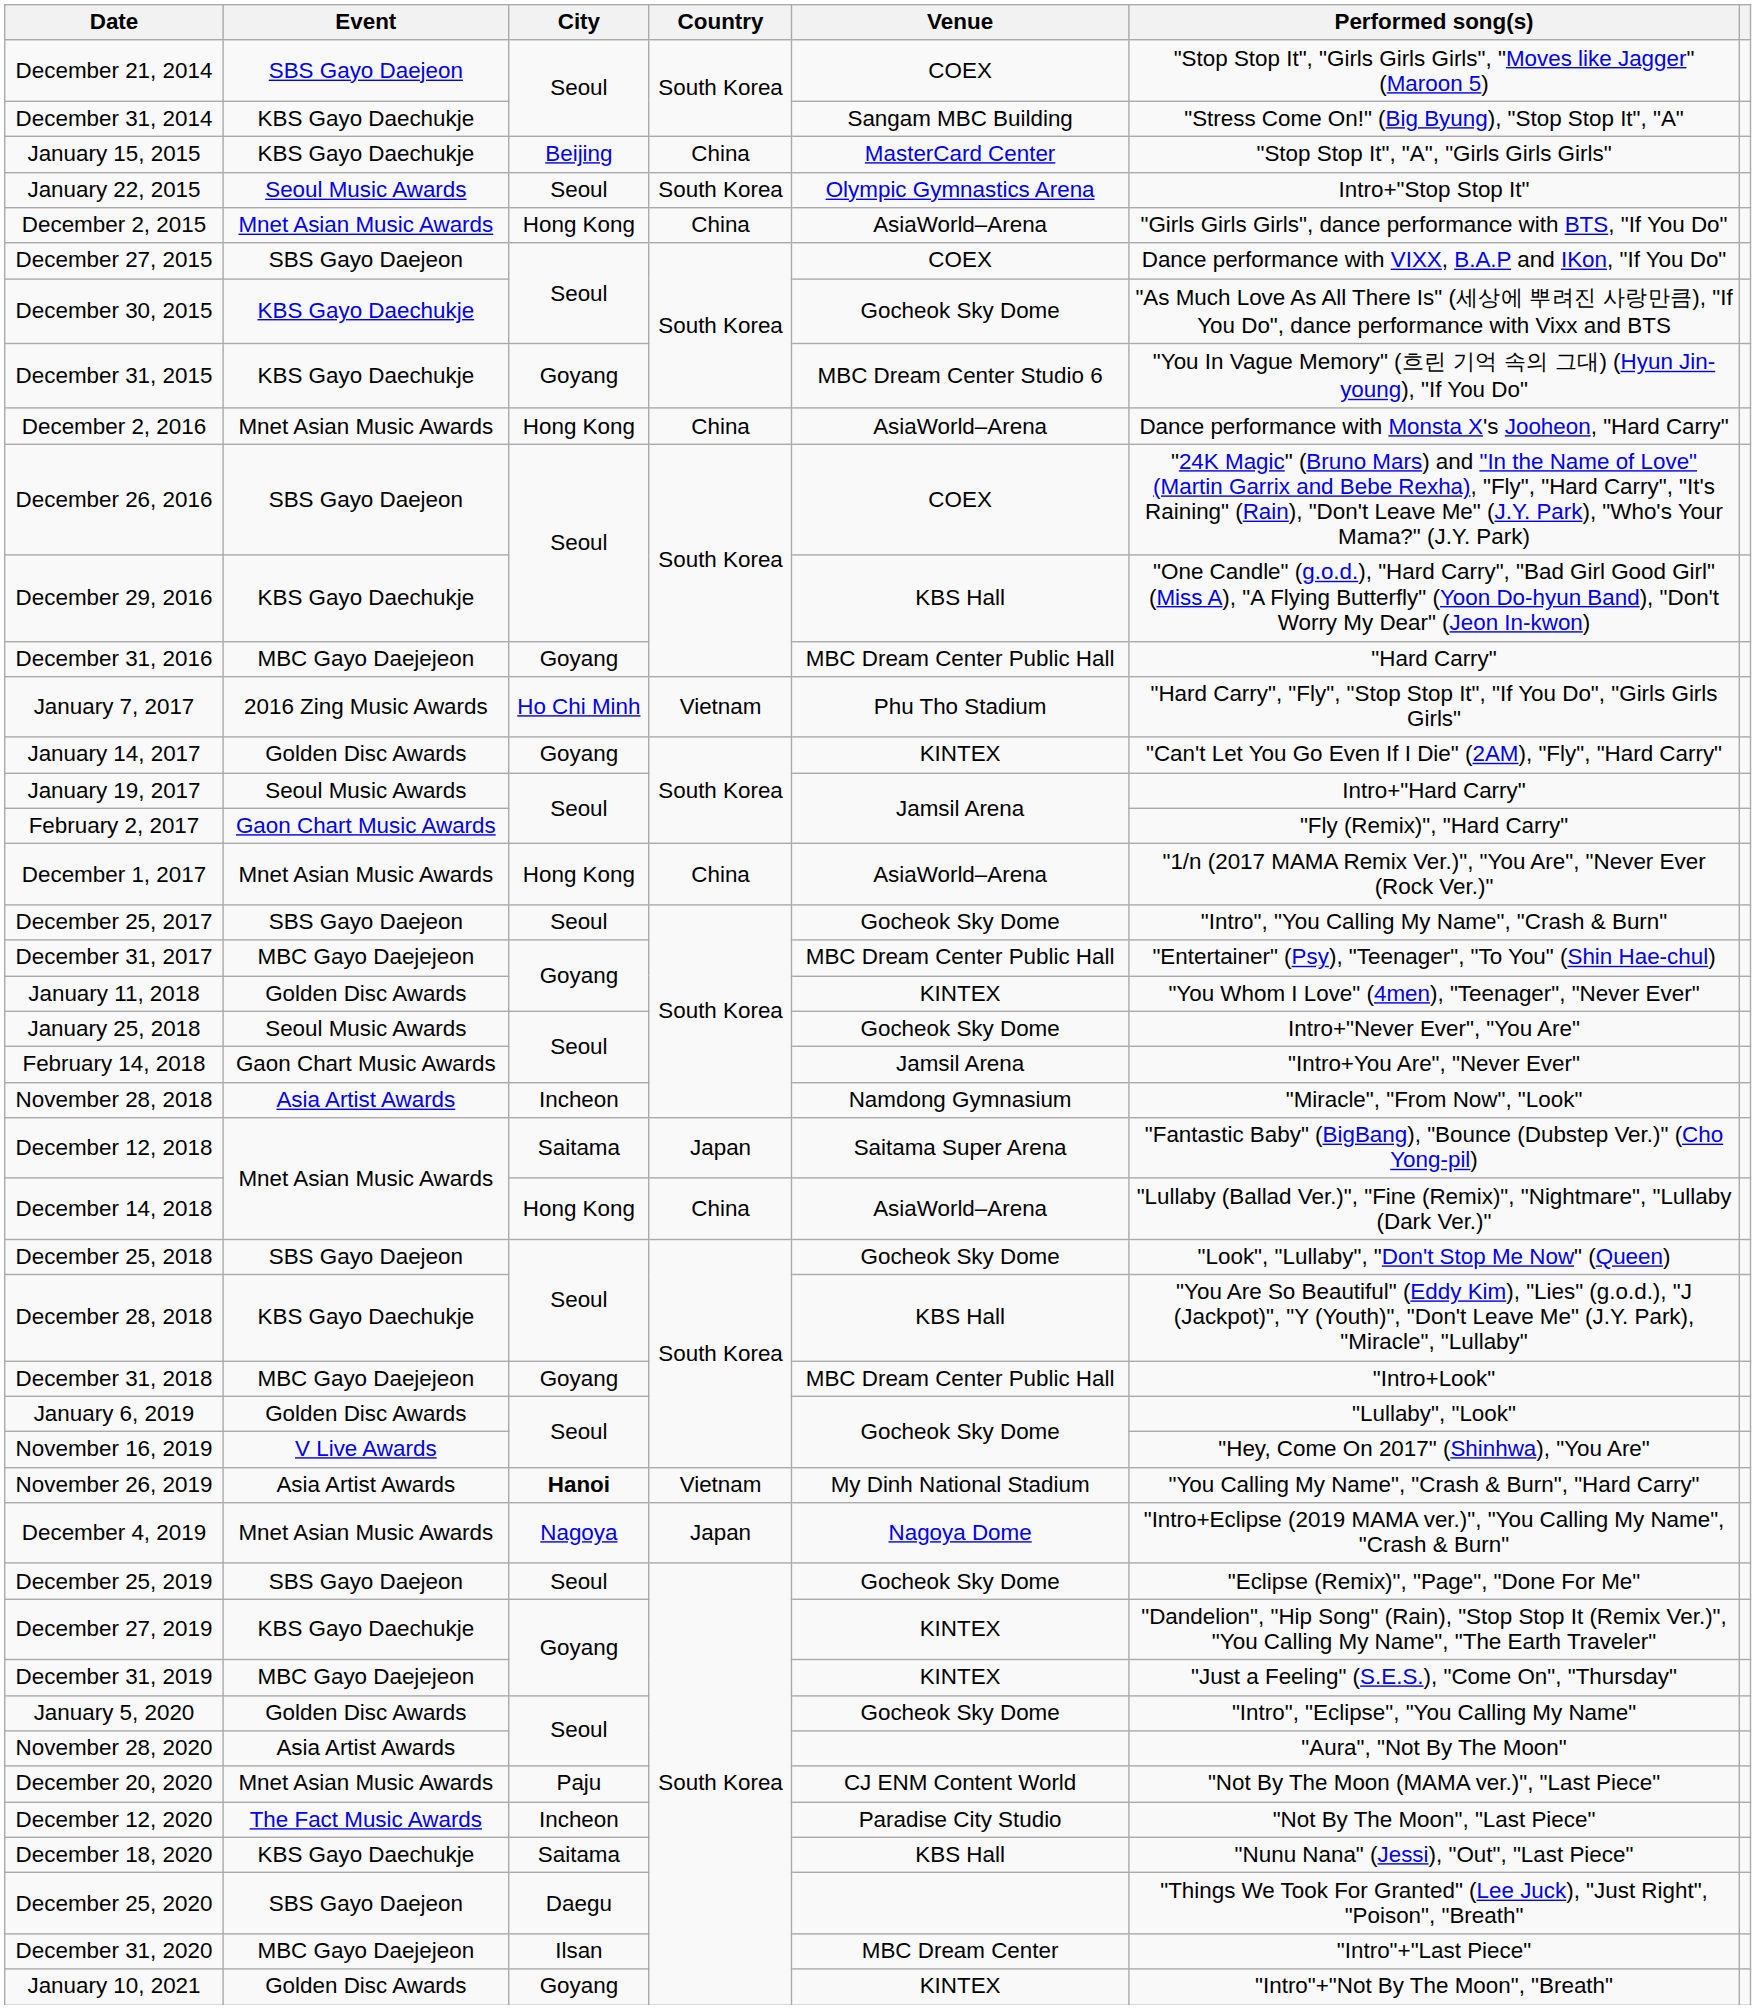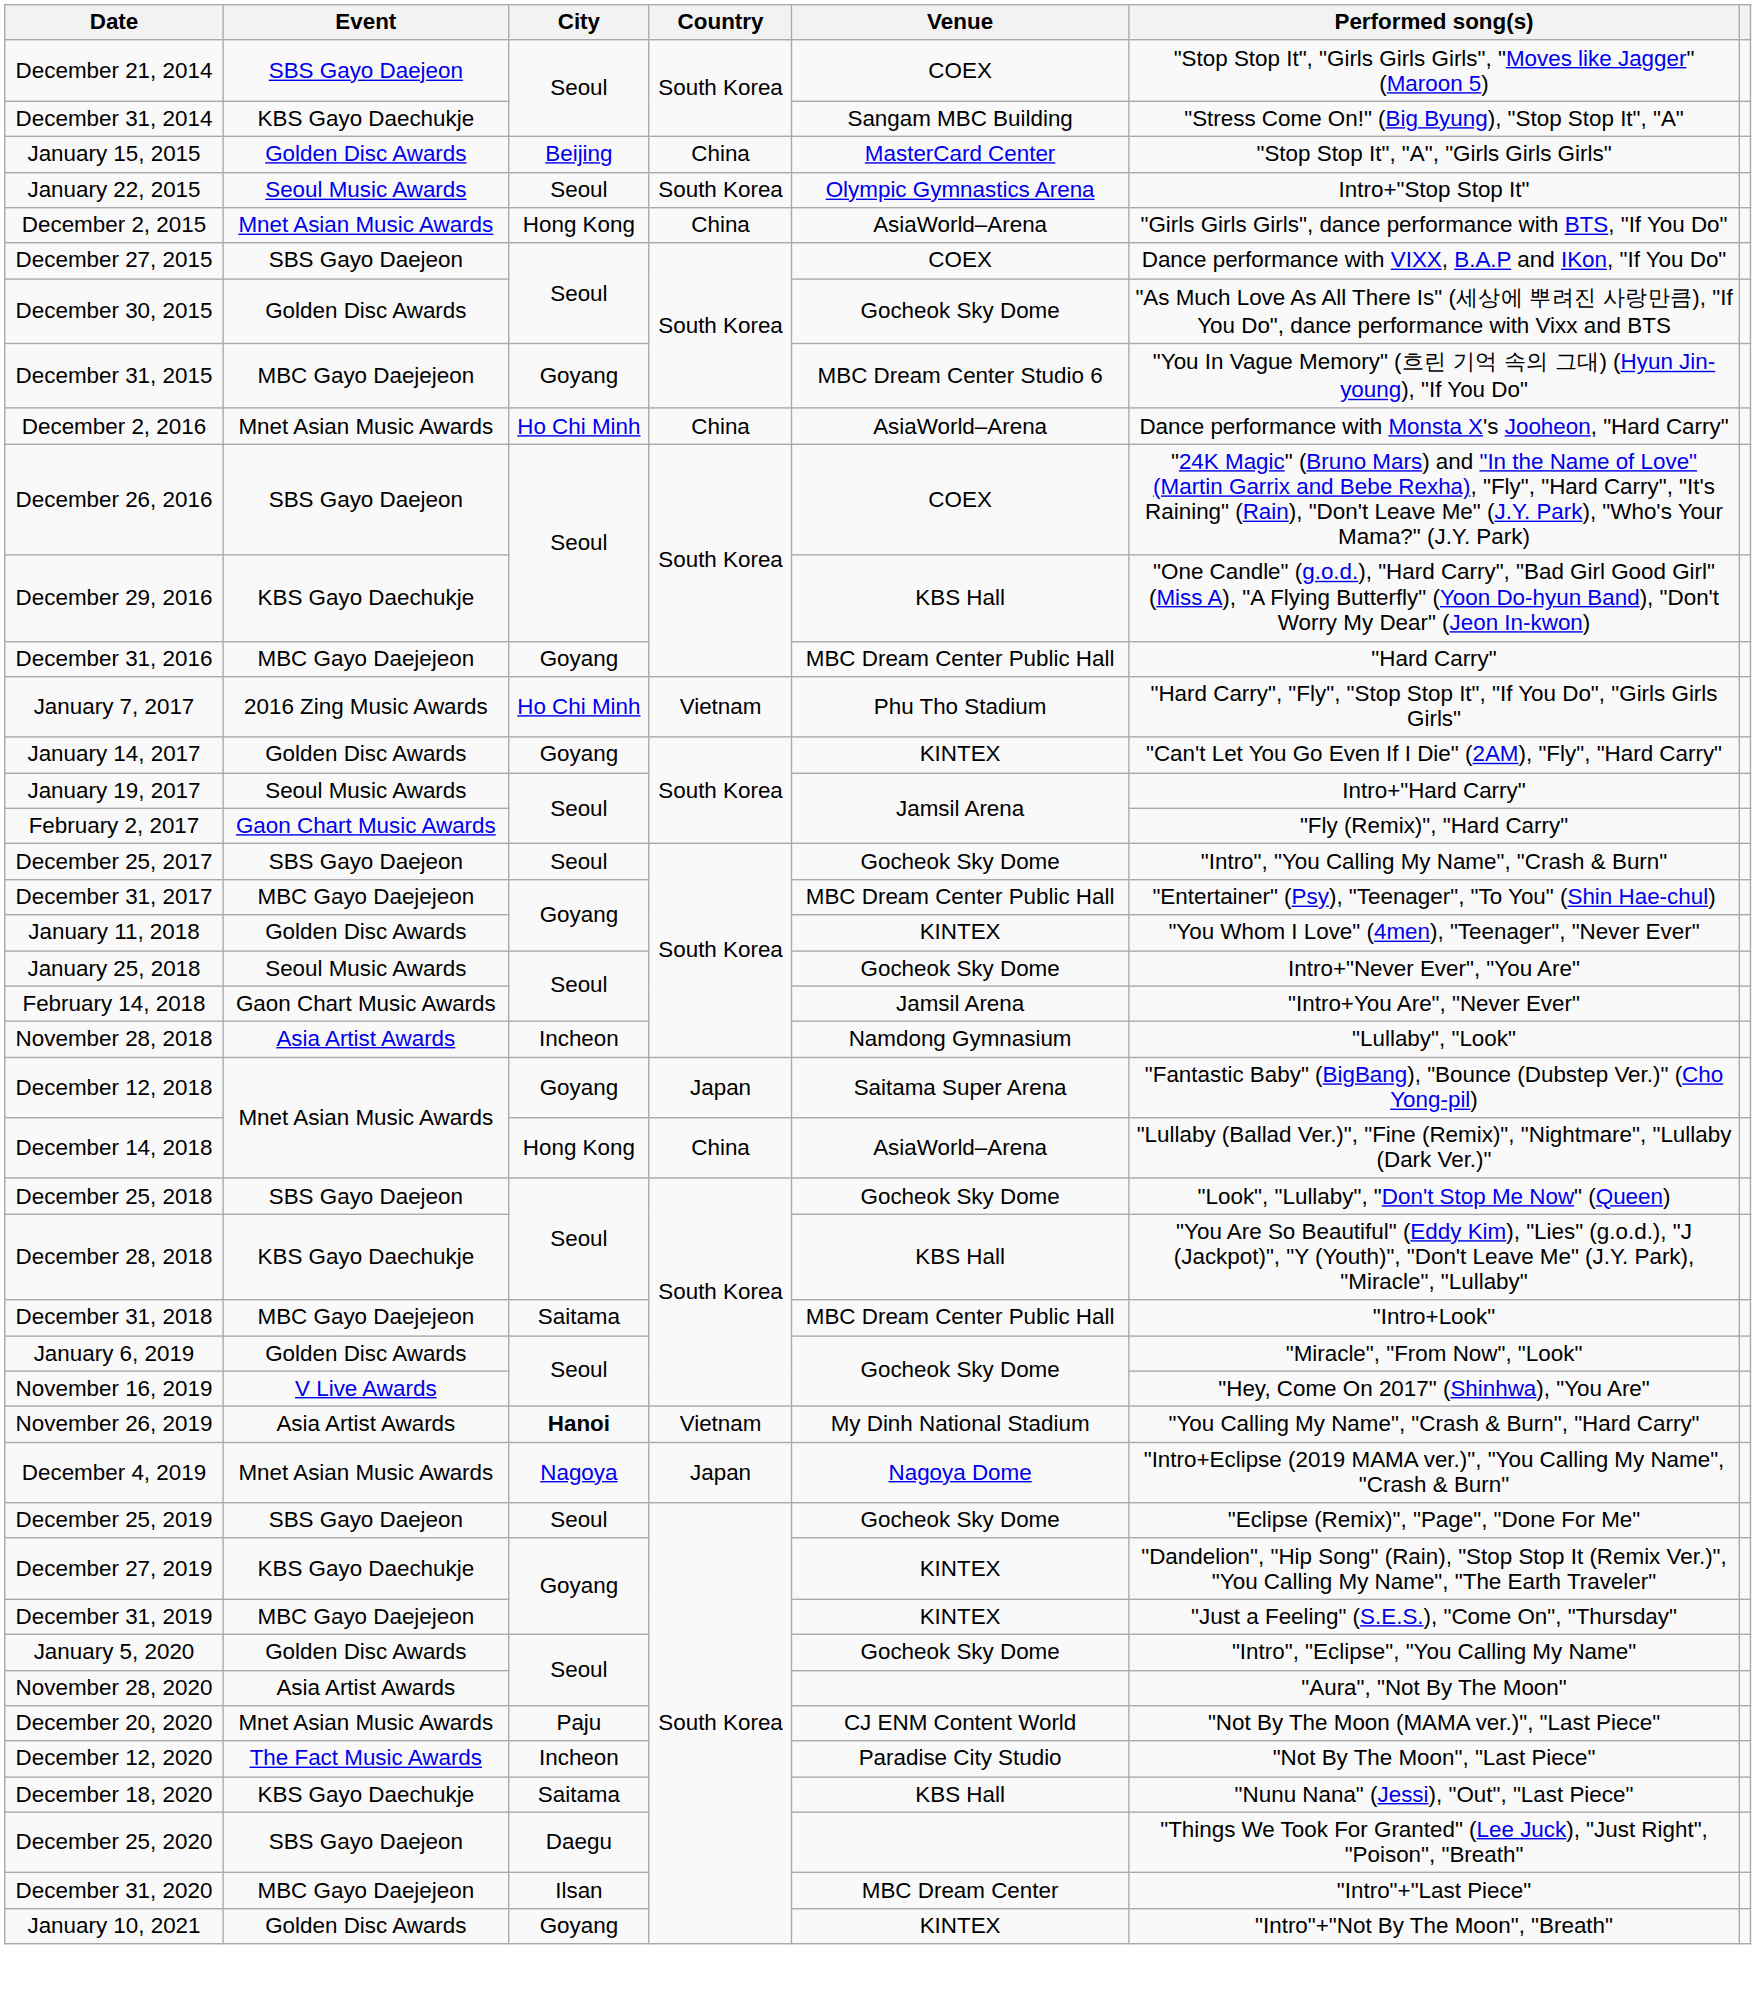January 15, 2015 | Event: KBS Gayo Daechukje -> Golden Disc Awards
December 30, 2015 | Event: KBS Gayo Daechukje -> Golden Disc Awards
December 31, 2015 | Event: KBS Gayo Daechukje -> MBC Gayo Daejejeon
December 2, 2016 | City: Hong Kong -> Ho Chi Minh
- row: December 1, 2017 | Mnet Asian Music Awards | Hong Kong | China | AsiaWorld–Arena | "1/n (2017 MAMA Remix Ver.)", "You Are", "Never Ever (Rock Ver.)"
November 28, 2018 | Performed song(s): "Miracle", "From Now", "Look" -> "Lullaby", "Look"
December 12, 2018 | City: Saitama -> Goyang
December 31, 2018 | City: Goyang -> Saitama
January 6, 2019 | Performed song(s): "Lullaby", "Look" -> "Miracle", "From Now", "Look"
